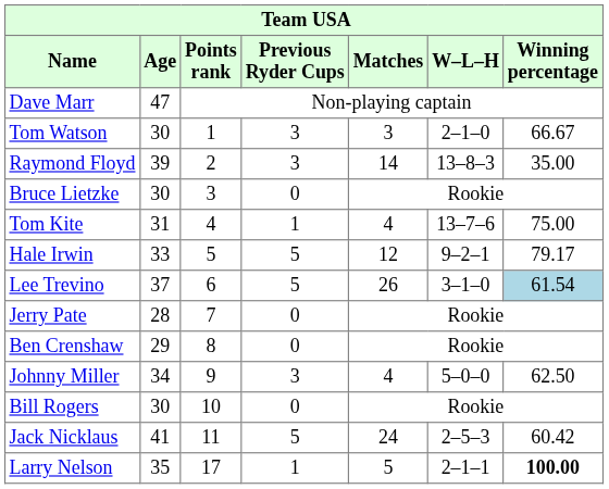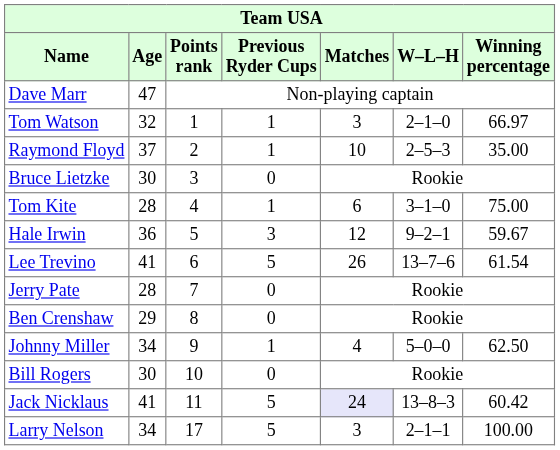Tom Watson | Age: 30 -> 32
Tom Watson | Previous Ryder Cups: 3 -> 1
Tom Watson | Winning percentage: 66.67 -> 66.97
Raymond Floyd | Age: 39 -> 37
Raymond Floyd | Previous Ryder Cups: 3 -> 1
Raymond Floyd | Matches: 14 -> 10
Raymond Floyd | W–L–H: 13–8–3 -> 2–5–3
Tom Kite | Age: 31 -> 28
Tom Kite | Matches: 4 -> 6
Tom Kite | W–L–H: 13–7–6 -> 3–1–0
Hale Irwin | Age: 33 -> 36
Hale Irwin | Previous Ryder Cups: 5 -> 3
Hale Irwin | Winning percentage: 79.17 -> 59.67
Lee Trevino | Age: 37 -> 41
Lee Trevino | W–L–H: 3–1–0 -> 13–7–6
Lee Trevino | Winning percentage: lightblue background -> no background
Johnny Miller | Previous Ryder Cups: 3 -> 1
Jack Nicklaus | Matches: no background -> lavender background
Jack Nicklaus | W–L–H: 2–5–3 -> 13–8–3
Larry Nelson | Age: 35 -> 34
Larry Nelson | Previous Ryder Cups: 1 -> 5
Larry Nelson | Matches: 5 -> 3
Larry Nelson | Winning percentage: bold -> normal
